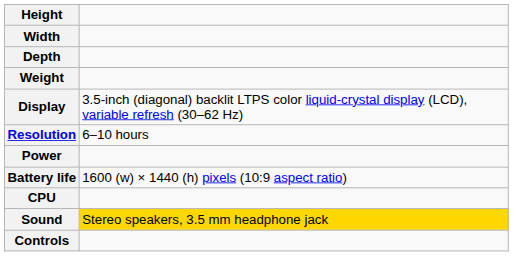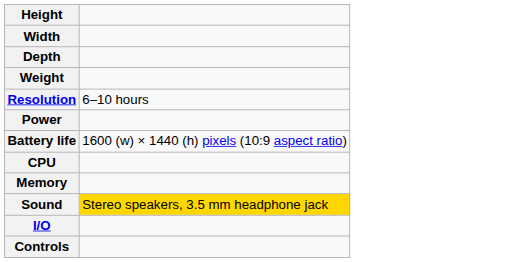- row: Display | 3.5-inch (diagonal) backlit LTPS color liquid-crystal display (LCD), variable refresh (30–62 Hz)
+ row: Memory
+ row: I/O
